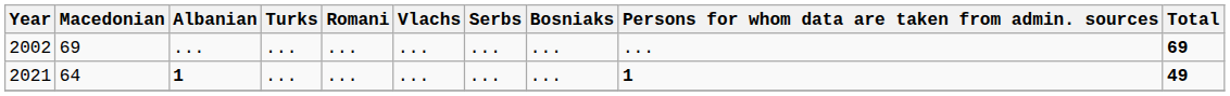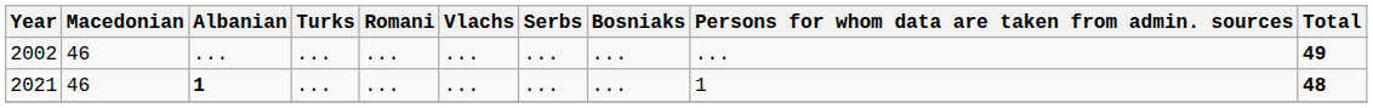2002 | Macedonian: 69 -> 46
2002 | Total: 69 -> 49
2021 | Macedonian: 64 -> 46
2021 | Persons for whom data are taken from admin. sources: bold -> normal
2021 | Total: 49 -> 48
